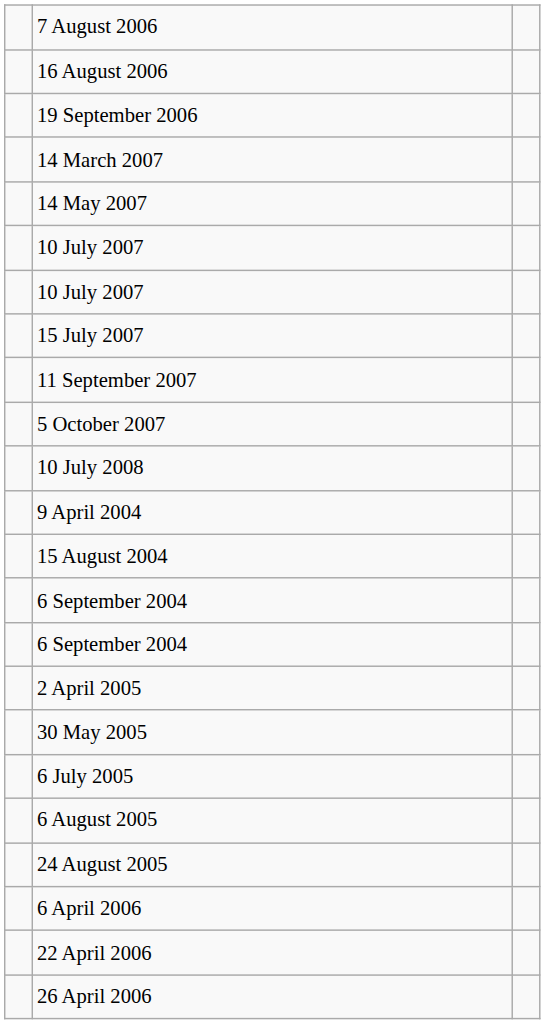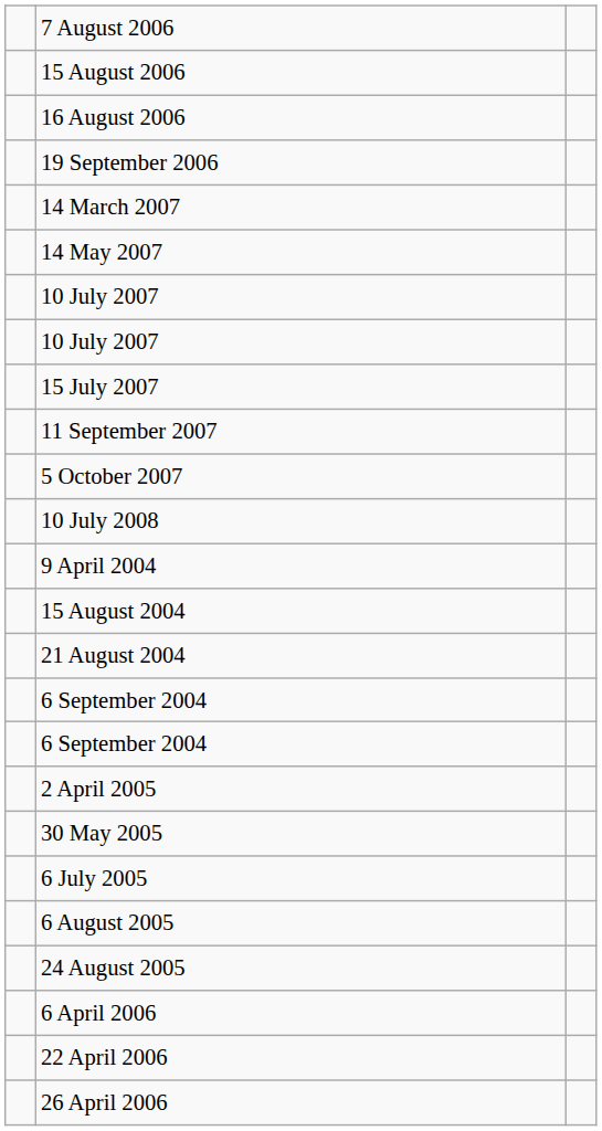+ row: 15 August 2006
+ row: 21 August 2004
